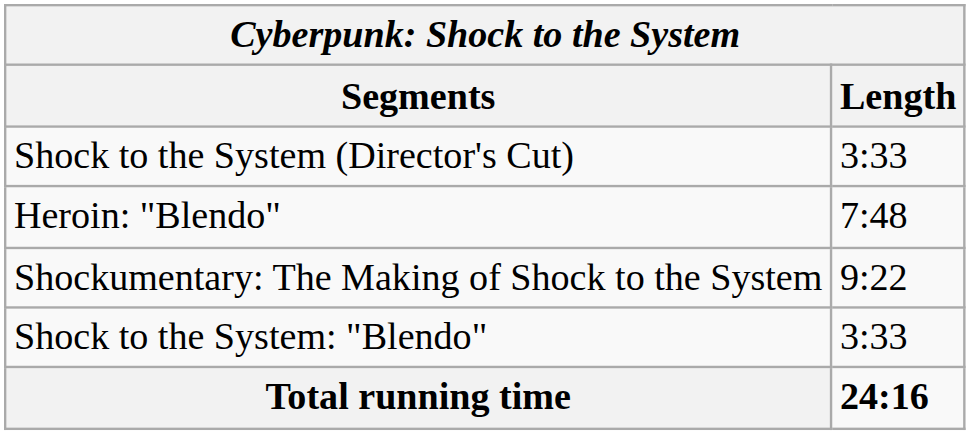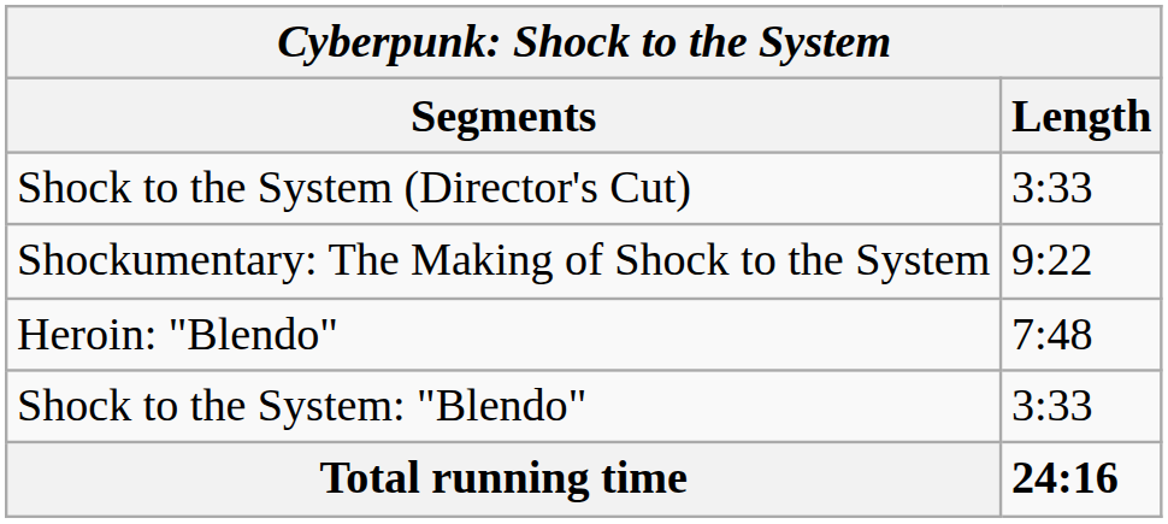rows swapped: Shockumentary: The Making of Shock to the System <-> Heroin: "Blendo"
